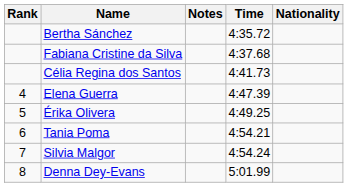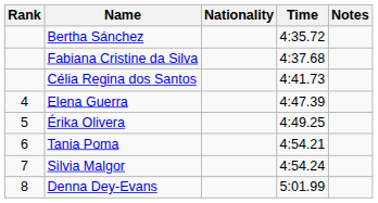columns swapped: Nationality <-> Notes
